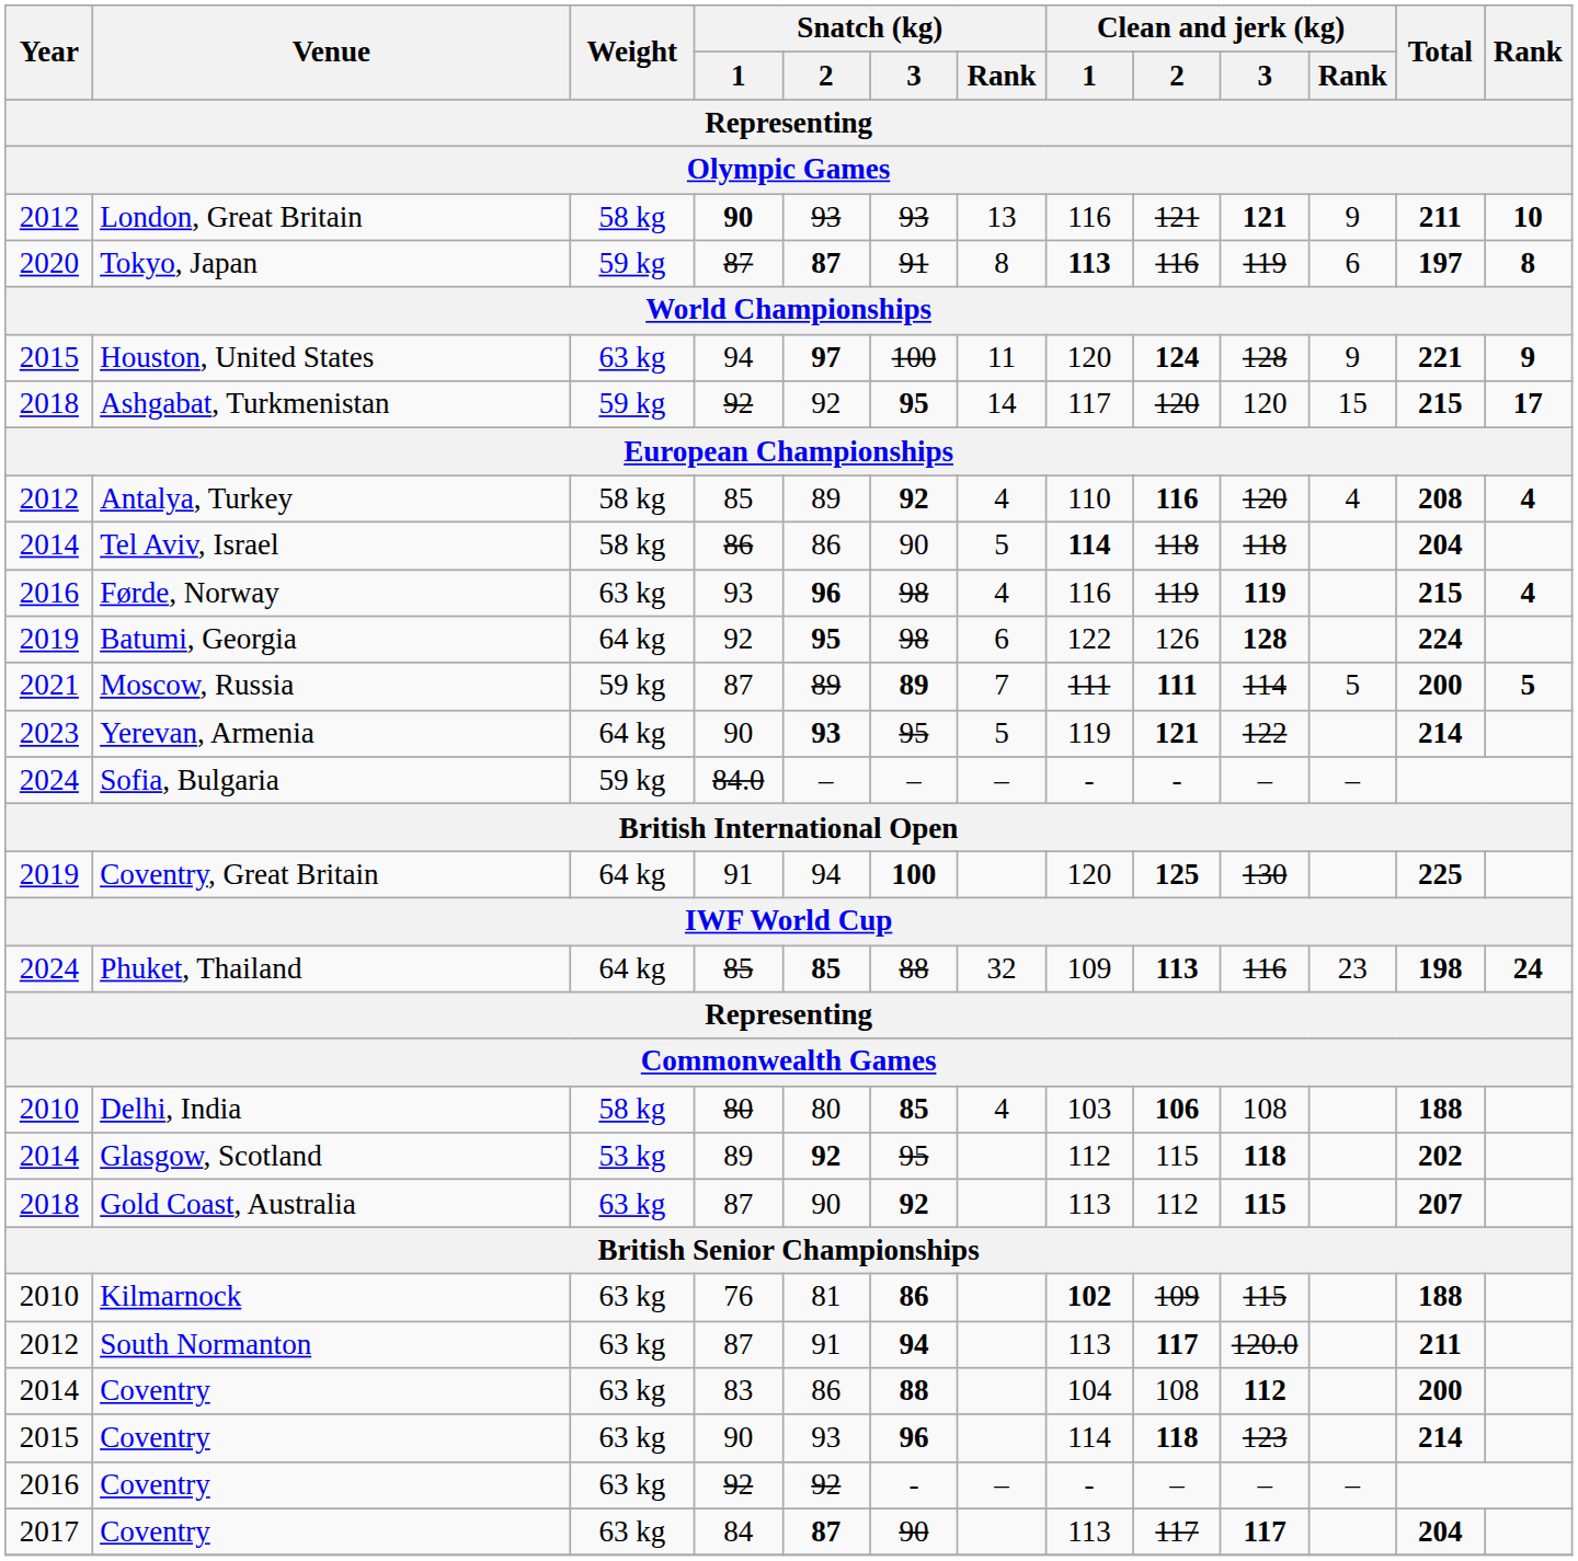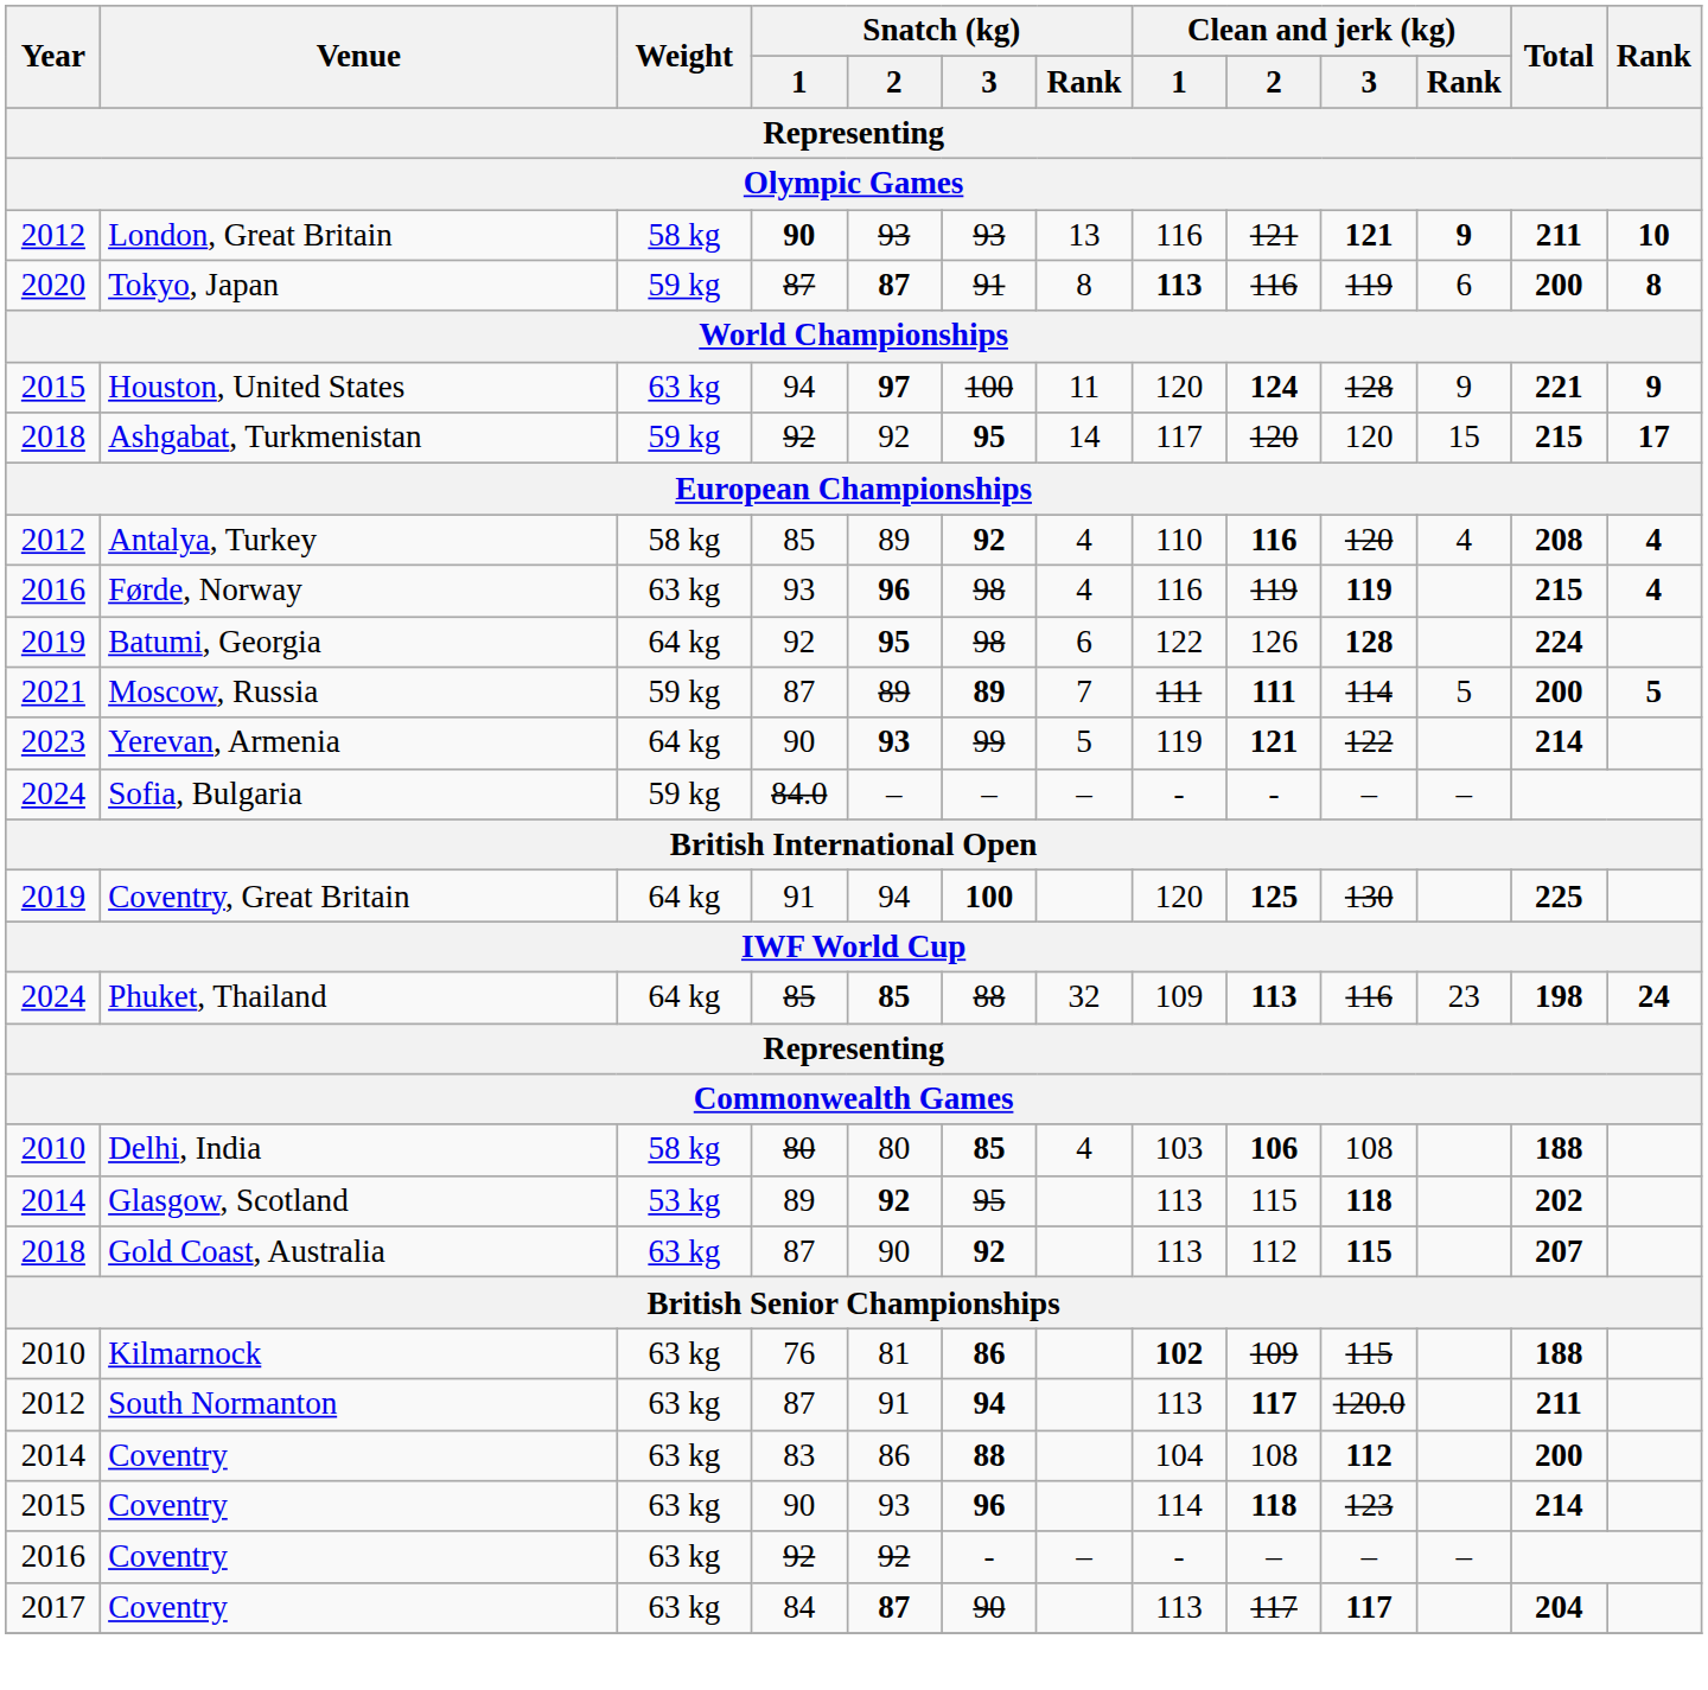London, Great Britain | Clean and jerk (kg) / Rank: normal -> bold
Tokyo, Japan | Total: 197 -> 200
- row: 2014 | Tel Aviv, Israel | 58 kg | 86 | 86 | 90 | 5 | 114 | 118 | 118 | 204
Yerevan, Armenia | Snatch (kg) / 3: 95 -> 99
Glasgow, Scotland | Clean and jerk (kg) / 1: 112 -> 113
